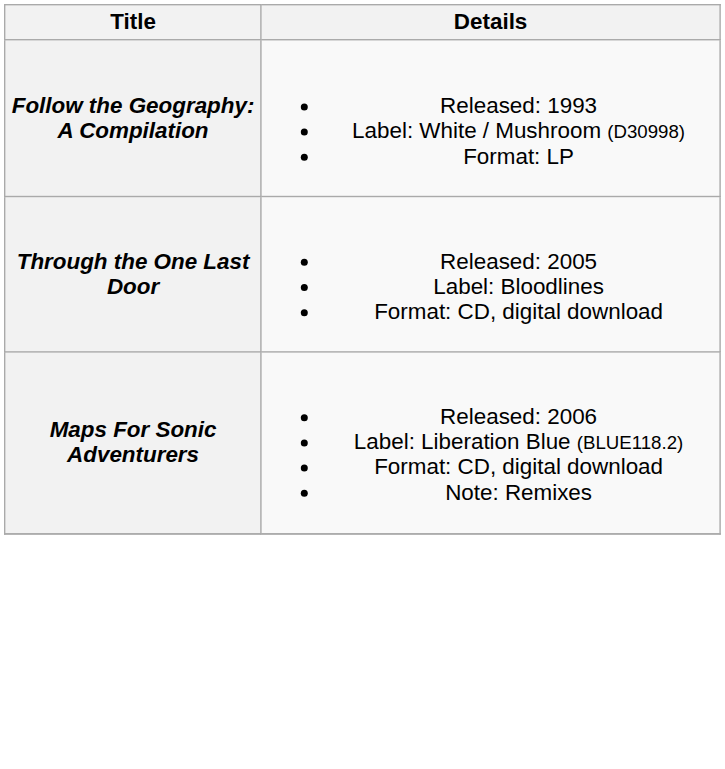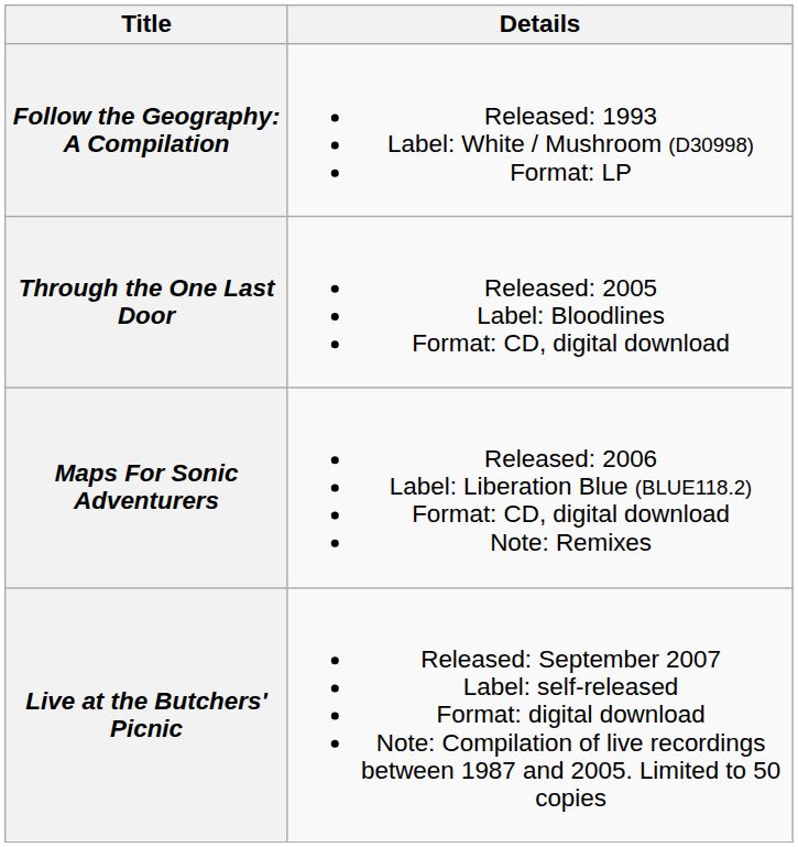+ row: Live at the Butchers' Picnic | Released: September 2007 Label: self-released Format: digital download Note: Compilation of live recordings between 1987 and 2005. Limited to 50 copies
